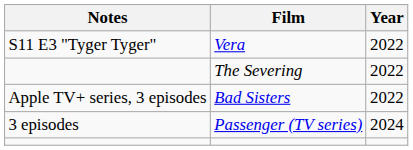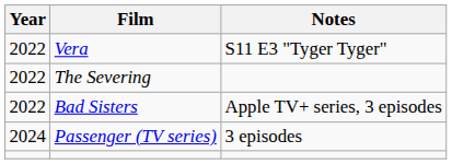columns swapped: Year <-> Notes
